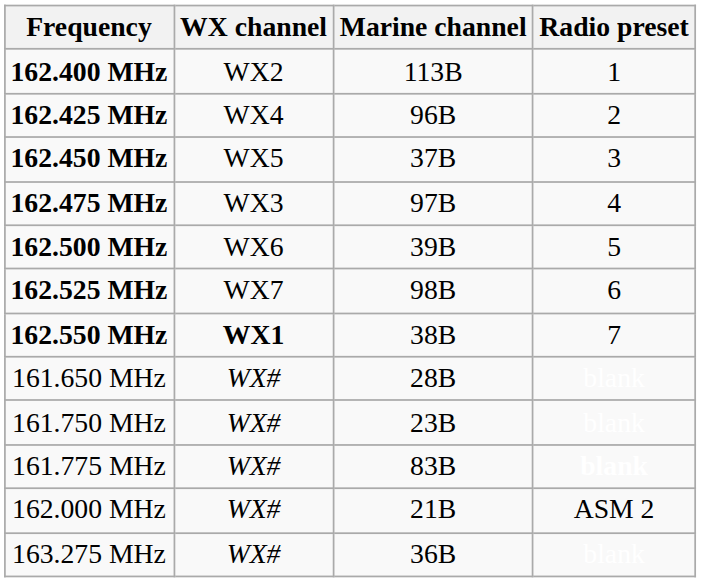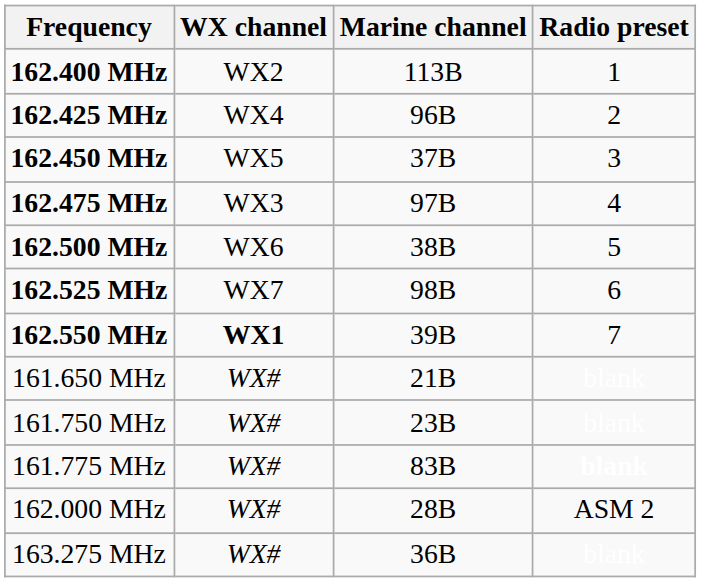162.500 MHz | Marine channel: 39B -> 38B
162.550 MHz | Marine channel: 38B -> 39B
161.650 MHz | Marine channel: 28B -> 21B
162.000 MHz | Marine channel: 21B -> 28B
